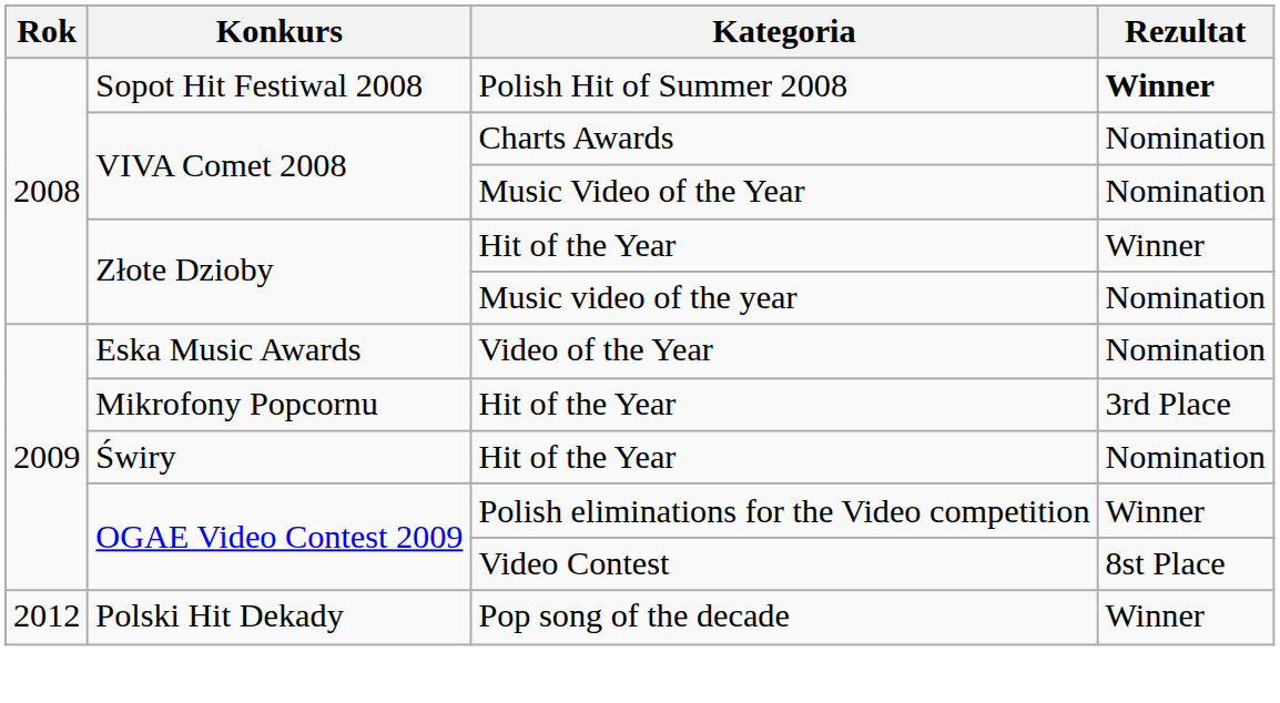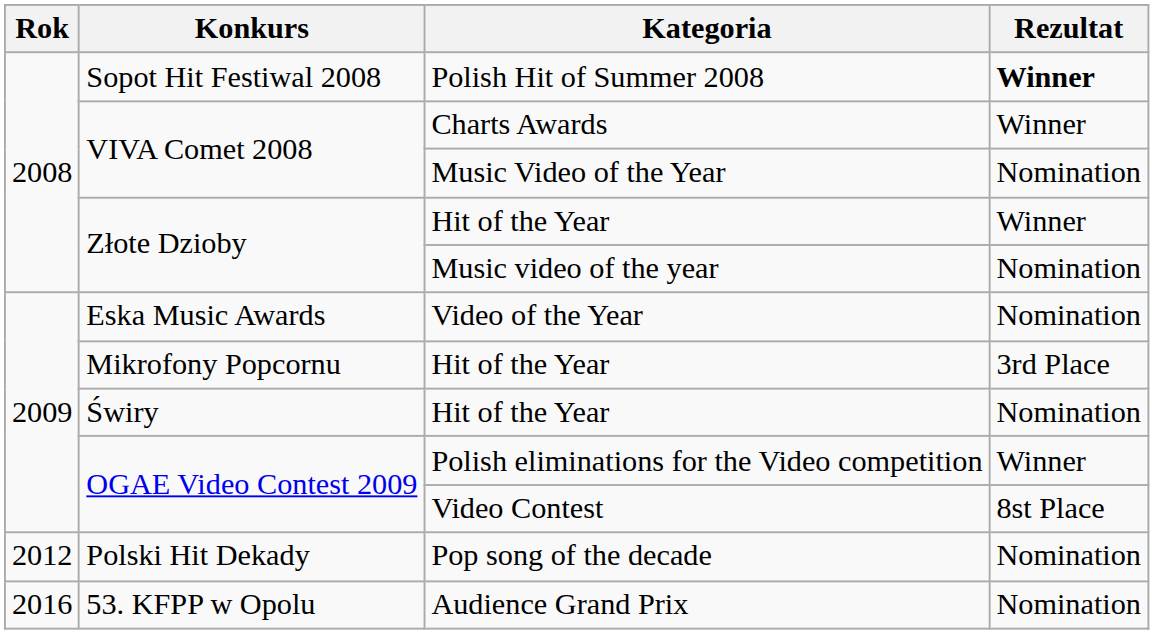Charts Awards | Rezultat: Nomination -> Winner
Pop song of the decade | Rezultat: Winner -> Nomination
+ row: 2016 | 53. KFPP w Opolu | Audience Grand Prix | Nomination
